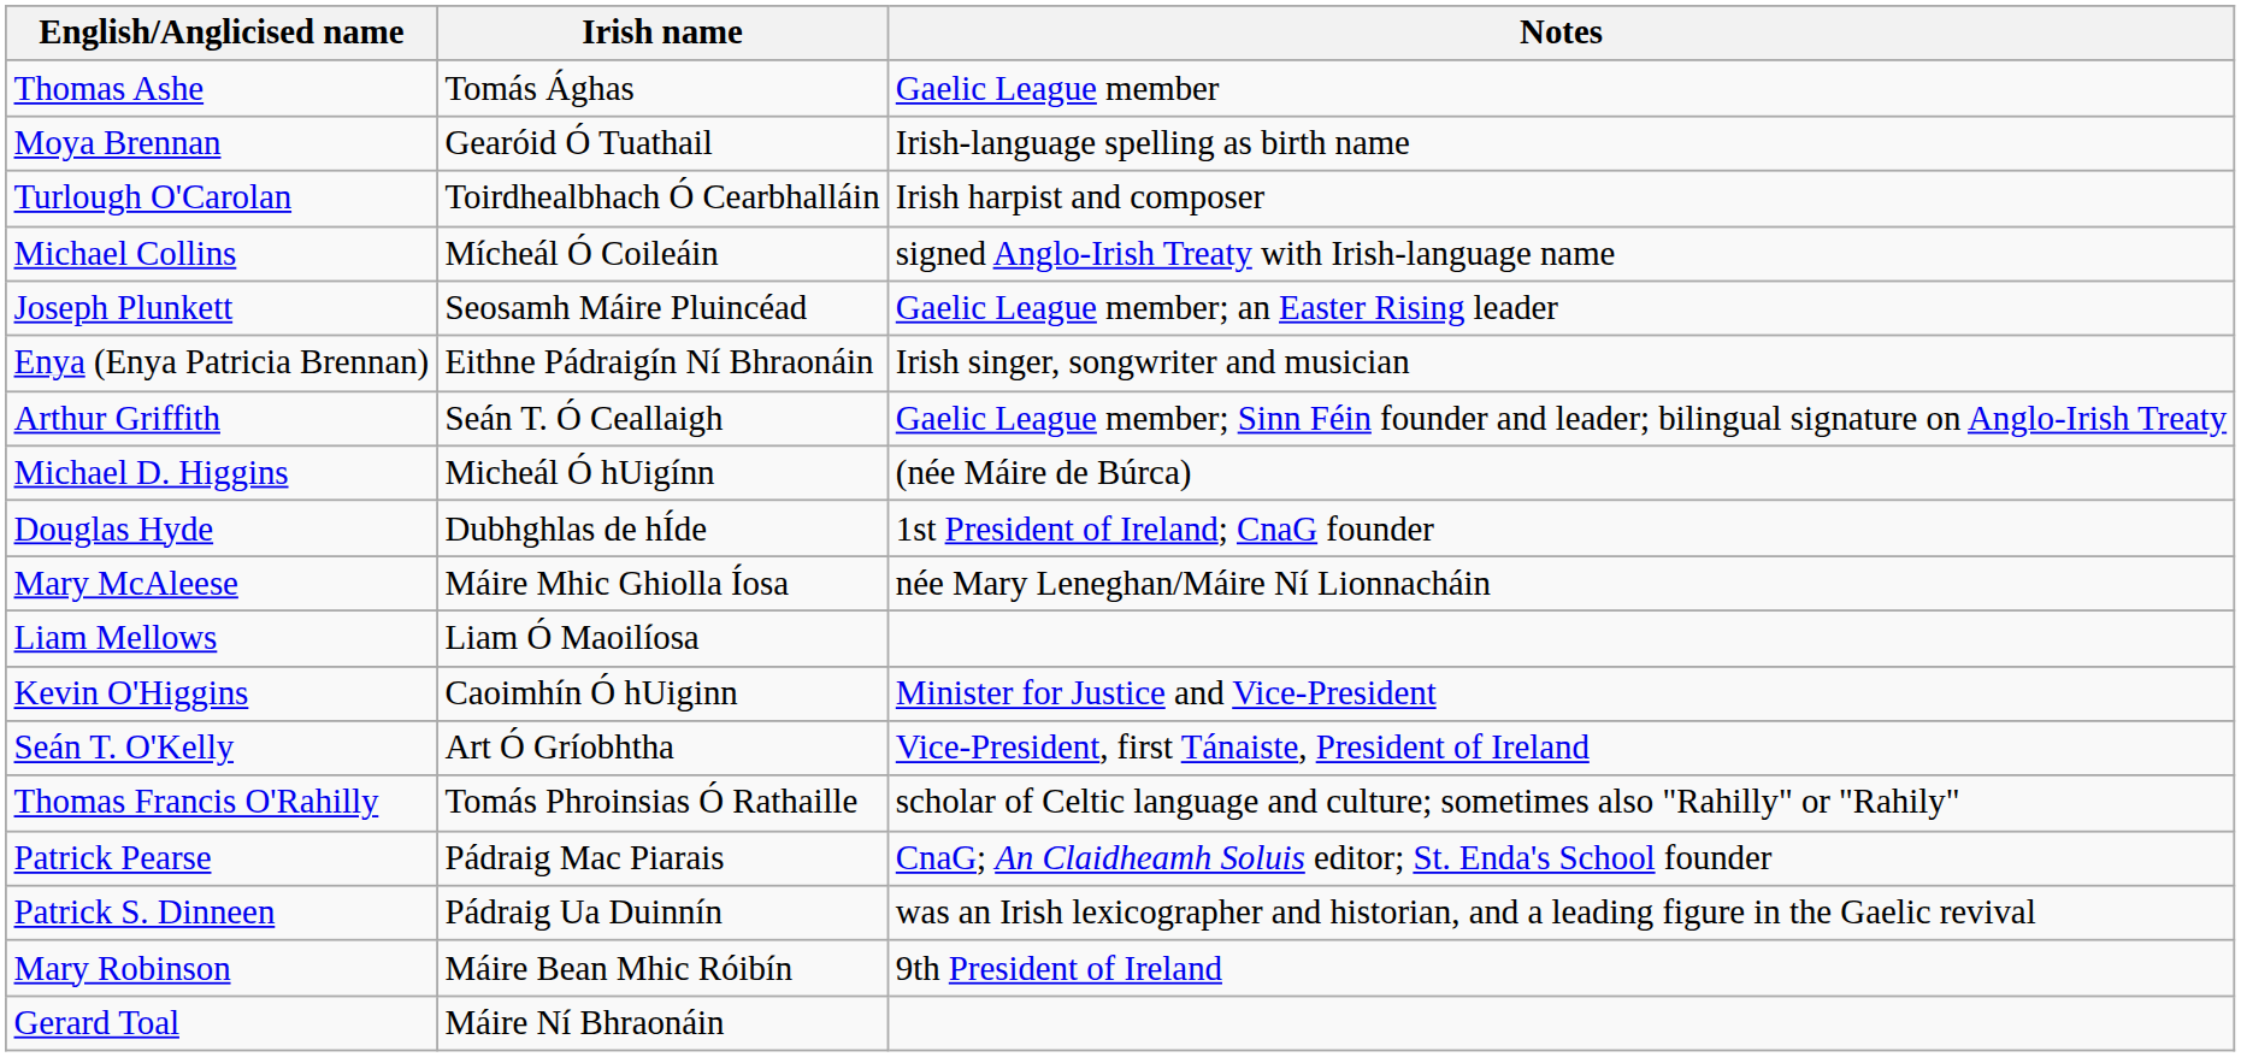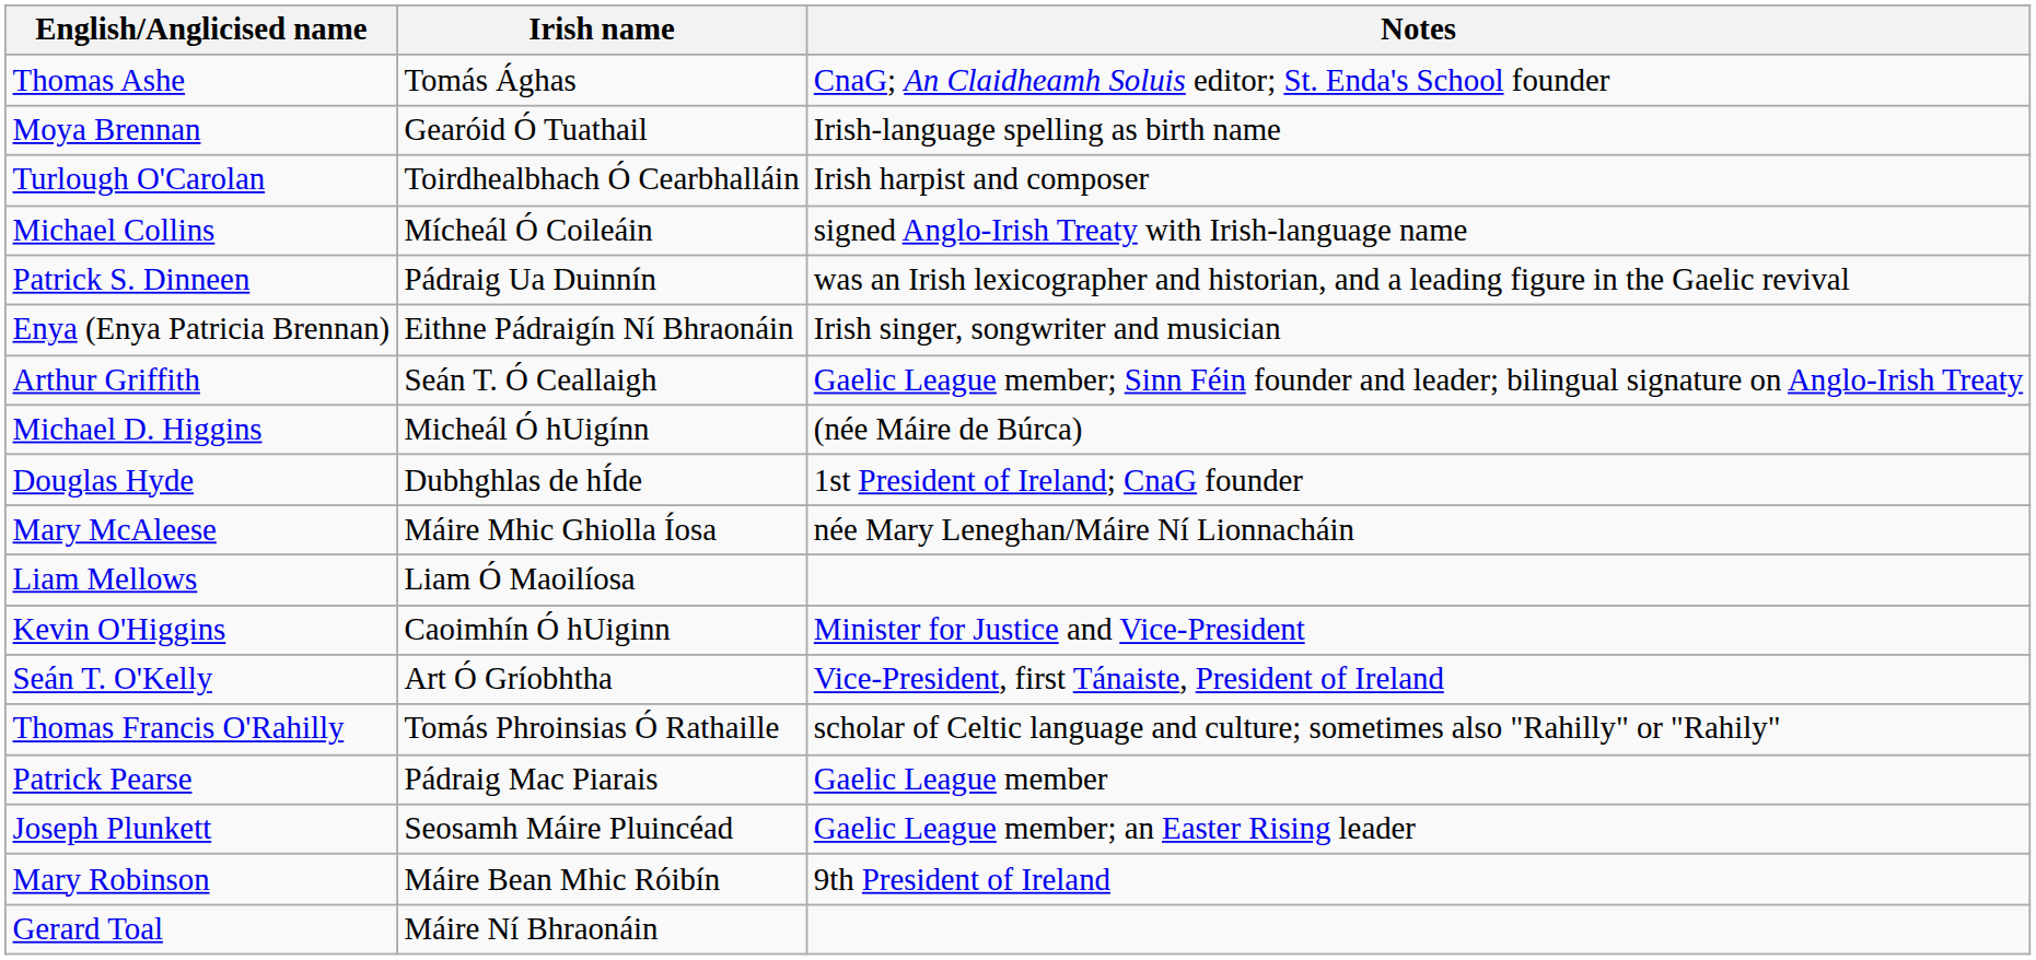Thomas Ashe | Notes: Gaelic League member -> CnaG; An Claidheamh Soluis editor; St. Enda's School founder
rows swapped: Patrick S. Dinneen <-> Joseph Plunkett
Patrick Pearse | Notes: CnaG; An Claidheamh Soluis editor; St. Enda's School founder -> Gaelic League member
